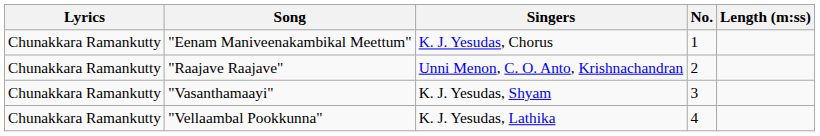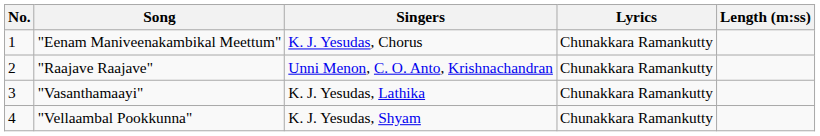columns swapped: No. <-> Lyrics
"Vasanthamaayi" | Singers: K. J. Yesudas, Shyam -> K. J. Yesudas, Lathika
"Vellaambal Pookkunna" | Singers: K. J. Yesudas, Lathika -> K. J. Yesudas, Shyam
